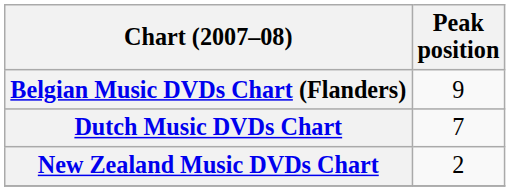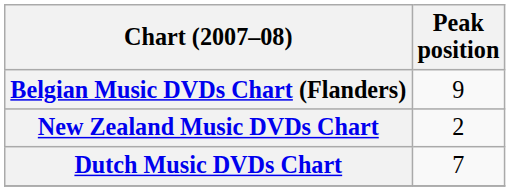rows swapped: Dutch Music DVDs Chart <-> New Zealand Music DVDs Chart
